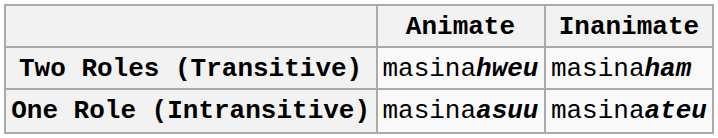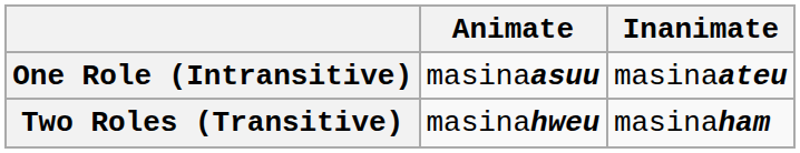rows swapped: One Role (Intransitive) <-> Two Roles (Transitive)
